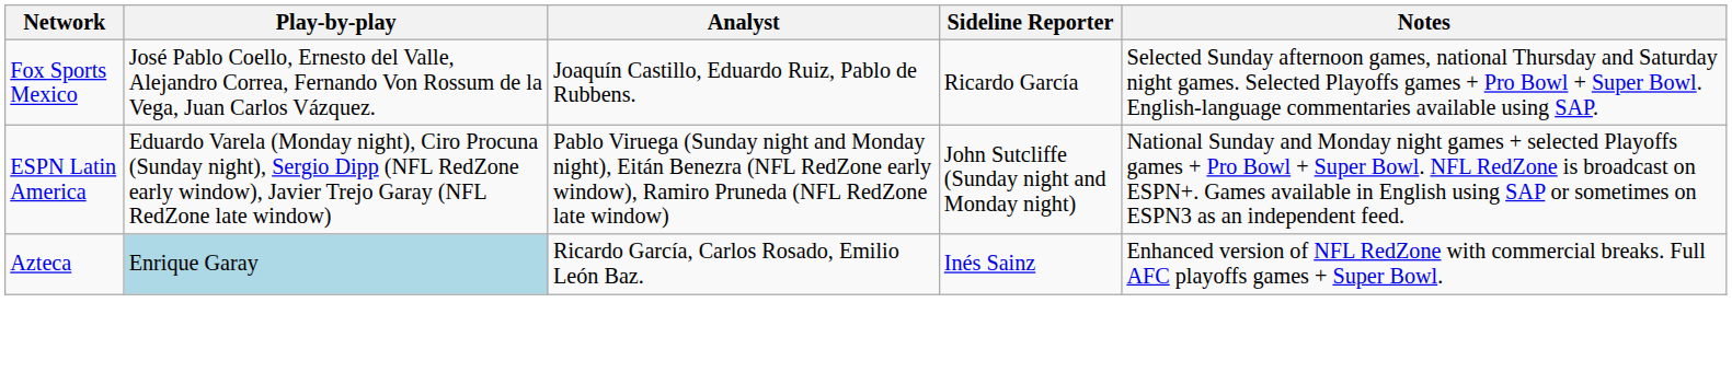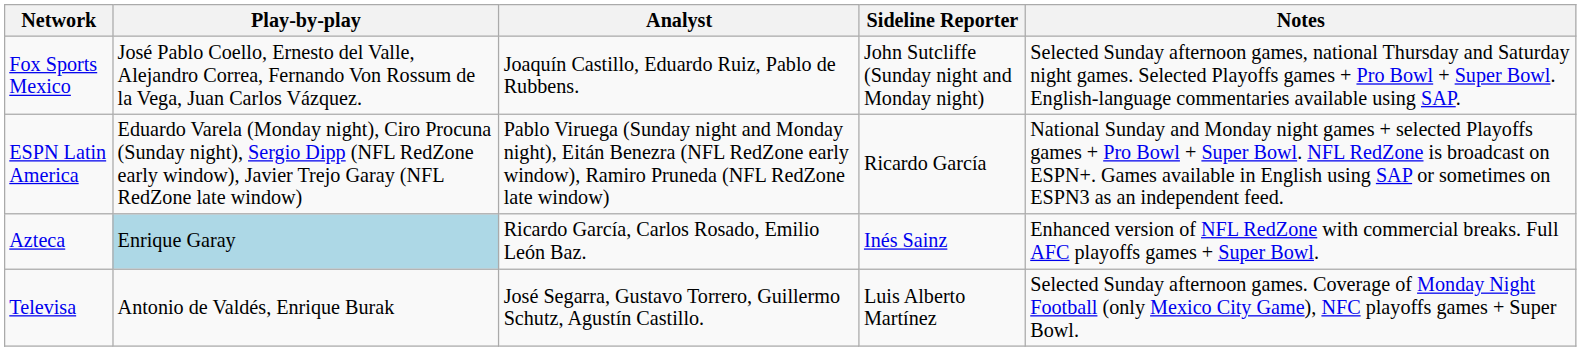Fox Sports Mexico | Sideline Reporter: Ricardo García -> John Sutcliffe (Sunday night and Monday night)
ESPN Latin America | Sideline Reporter: John Sutcliffe (Sunday night and Monday night) -> Ricardo García
+ row: Televisa | Antonio de Valdés, Enrique Burak | José Segarra, Gustavo Torrero, Guillermo Schutz, Agustín Castillo. | Luis Alberto Martínez | Selected Sunday afternoon games. Coverage of Monday Night Football (only Mexico City Game), NFC playoffs games + Super Bowl.
